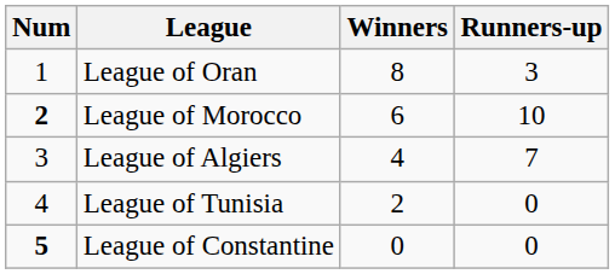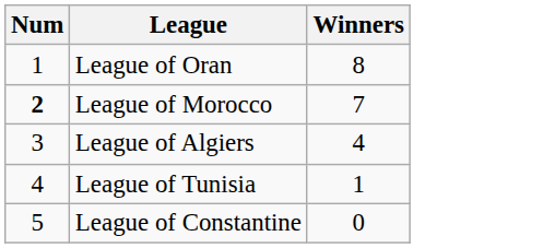- column: Runners-up | 3 | 10 | 7 | 0 | 0
League of Morocco | Winners: 6 -> 7
League of Tunisia | Winners: 2 -> 1
League of Constantine | Num: bold -> normal
